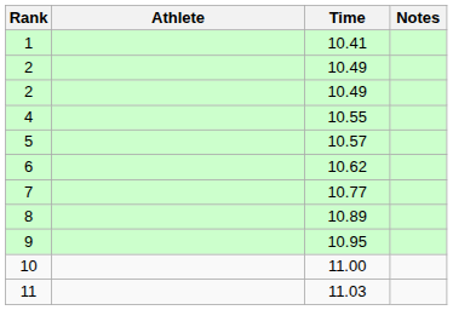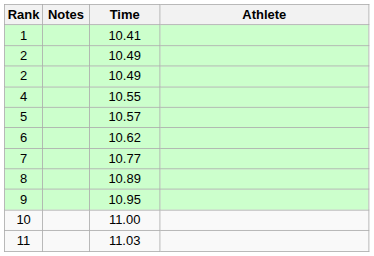columns swapped: Athlete <-> Notes
